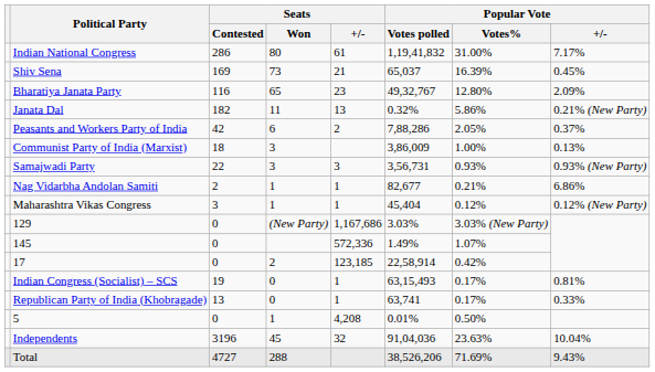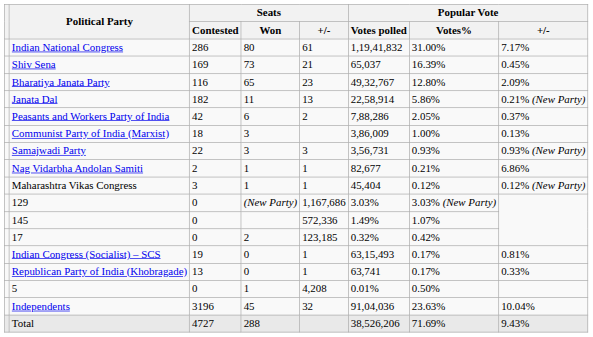Janata Dal | Popular Vote / Votes polled: 0.32% -> 22,58,914
17 | Popular Vote / Votes polled: 22,58,914 -> 0.32%
